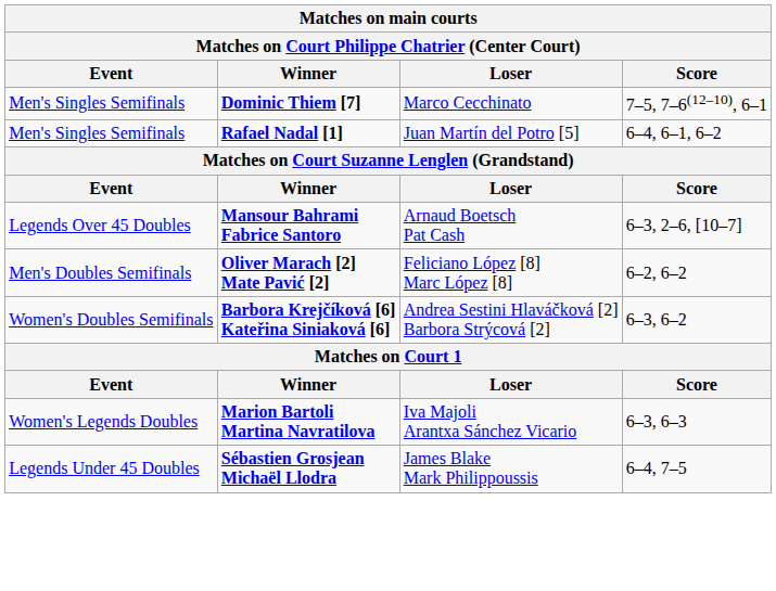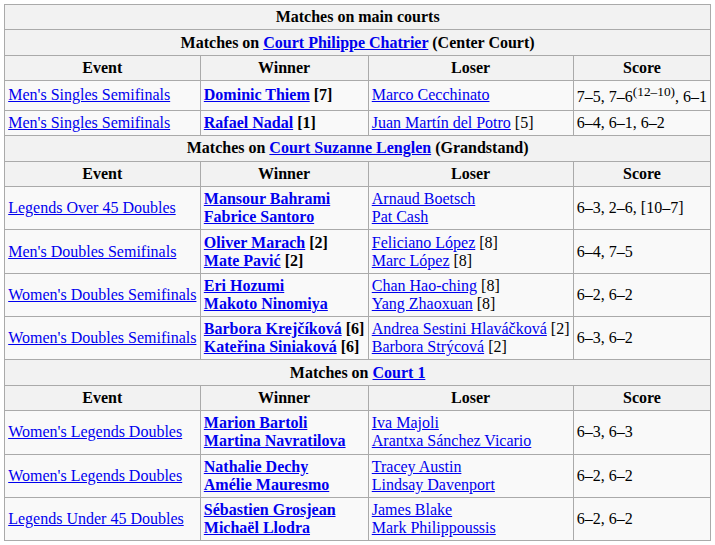Oliver Marach [2] Mate Pavić [2] | Score: 6–2, 6–2 -> 6–4, 7–5
+ row: Women's Doubles Semifinals | Eri Hozumi Makoto Ninomiya | Chan Hao-ching [8] Yang Zhaoxuan [8] | 6–2, 6–2
+ row: Women's Legends Doubles | Nathalie Dechy Amélie Mauresmo | Tracey Austin Lindsay Davenport | 6–2, 6–2
Sébastien Grosjean Michaël Llodra | Score: 6–4, 7–5 -> 6–2, 6–2
